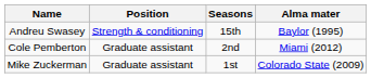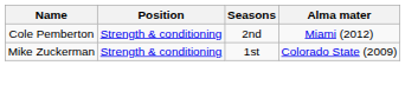- row: Andreu Swasey | Strength & conditioning | 15th | Baylor (1995)
Cole Pemberton | Position: Graduate assistant -> Strength & conditioning
Mike Zuckerman | Position: Graduate assistant -> Strength & conditioning
